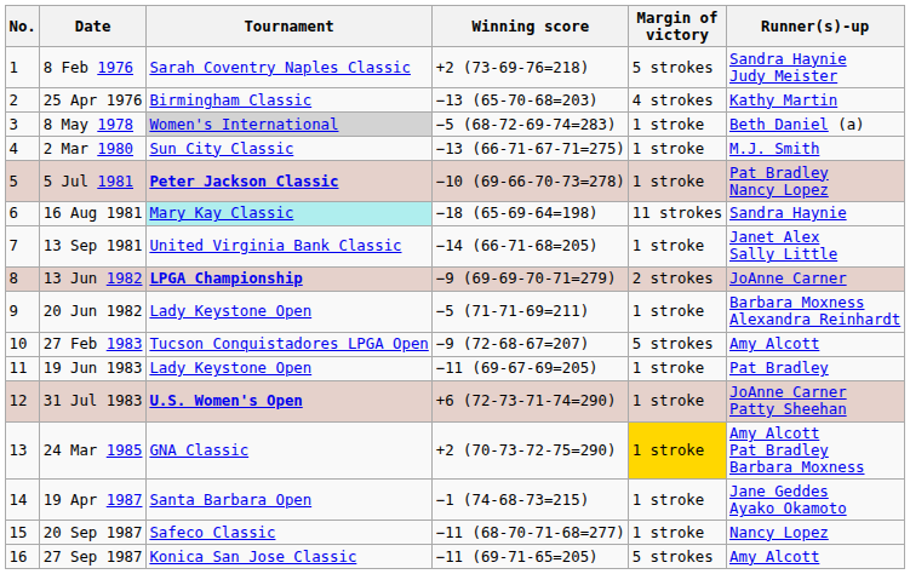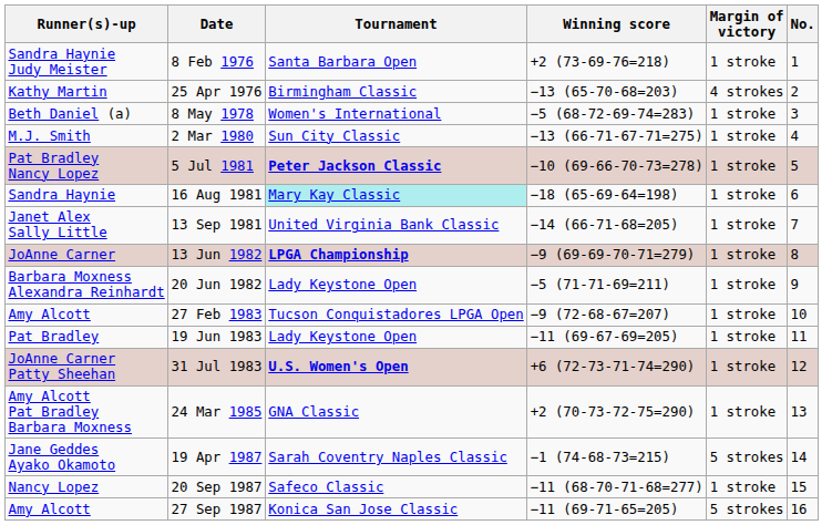columns swapped: No. <-> Runner(s)-up
8 Feb 1976 | Tournament: Sarah Coventry Naples Classic -> Santa Barbara Open
8 Feb 1976 | Margin of victory: 5 strokes -> 1 stroke
8 May 1978 | Tournament: lightgrey background -> no background
16 Aug 1981 | Margin of victory: 11 strokes -> 1 stroke
13 Jun 1982 | Margin of victory: 2 strokes -> 1 stroke
27 Feb 1983 | Margin of victory: 5 strokes -> 1 stroke
24 Mar 1985 | Margin of victory: gold background -> no background
19 Apr 1987 | Tournament: Santa Barbara Open -> Sarah Coventry Naples Classic
19 Apr 1987 | Margin of victory: 1 stroke -> 5 strokes
